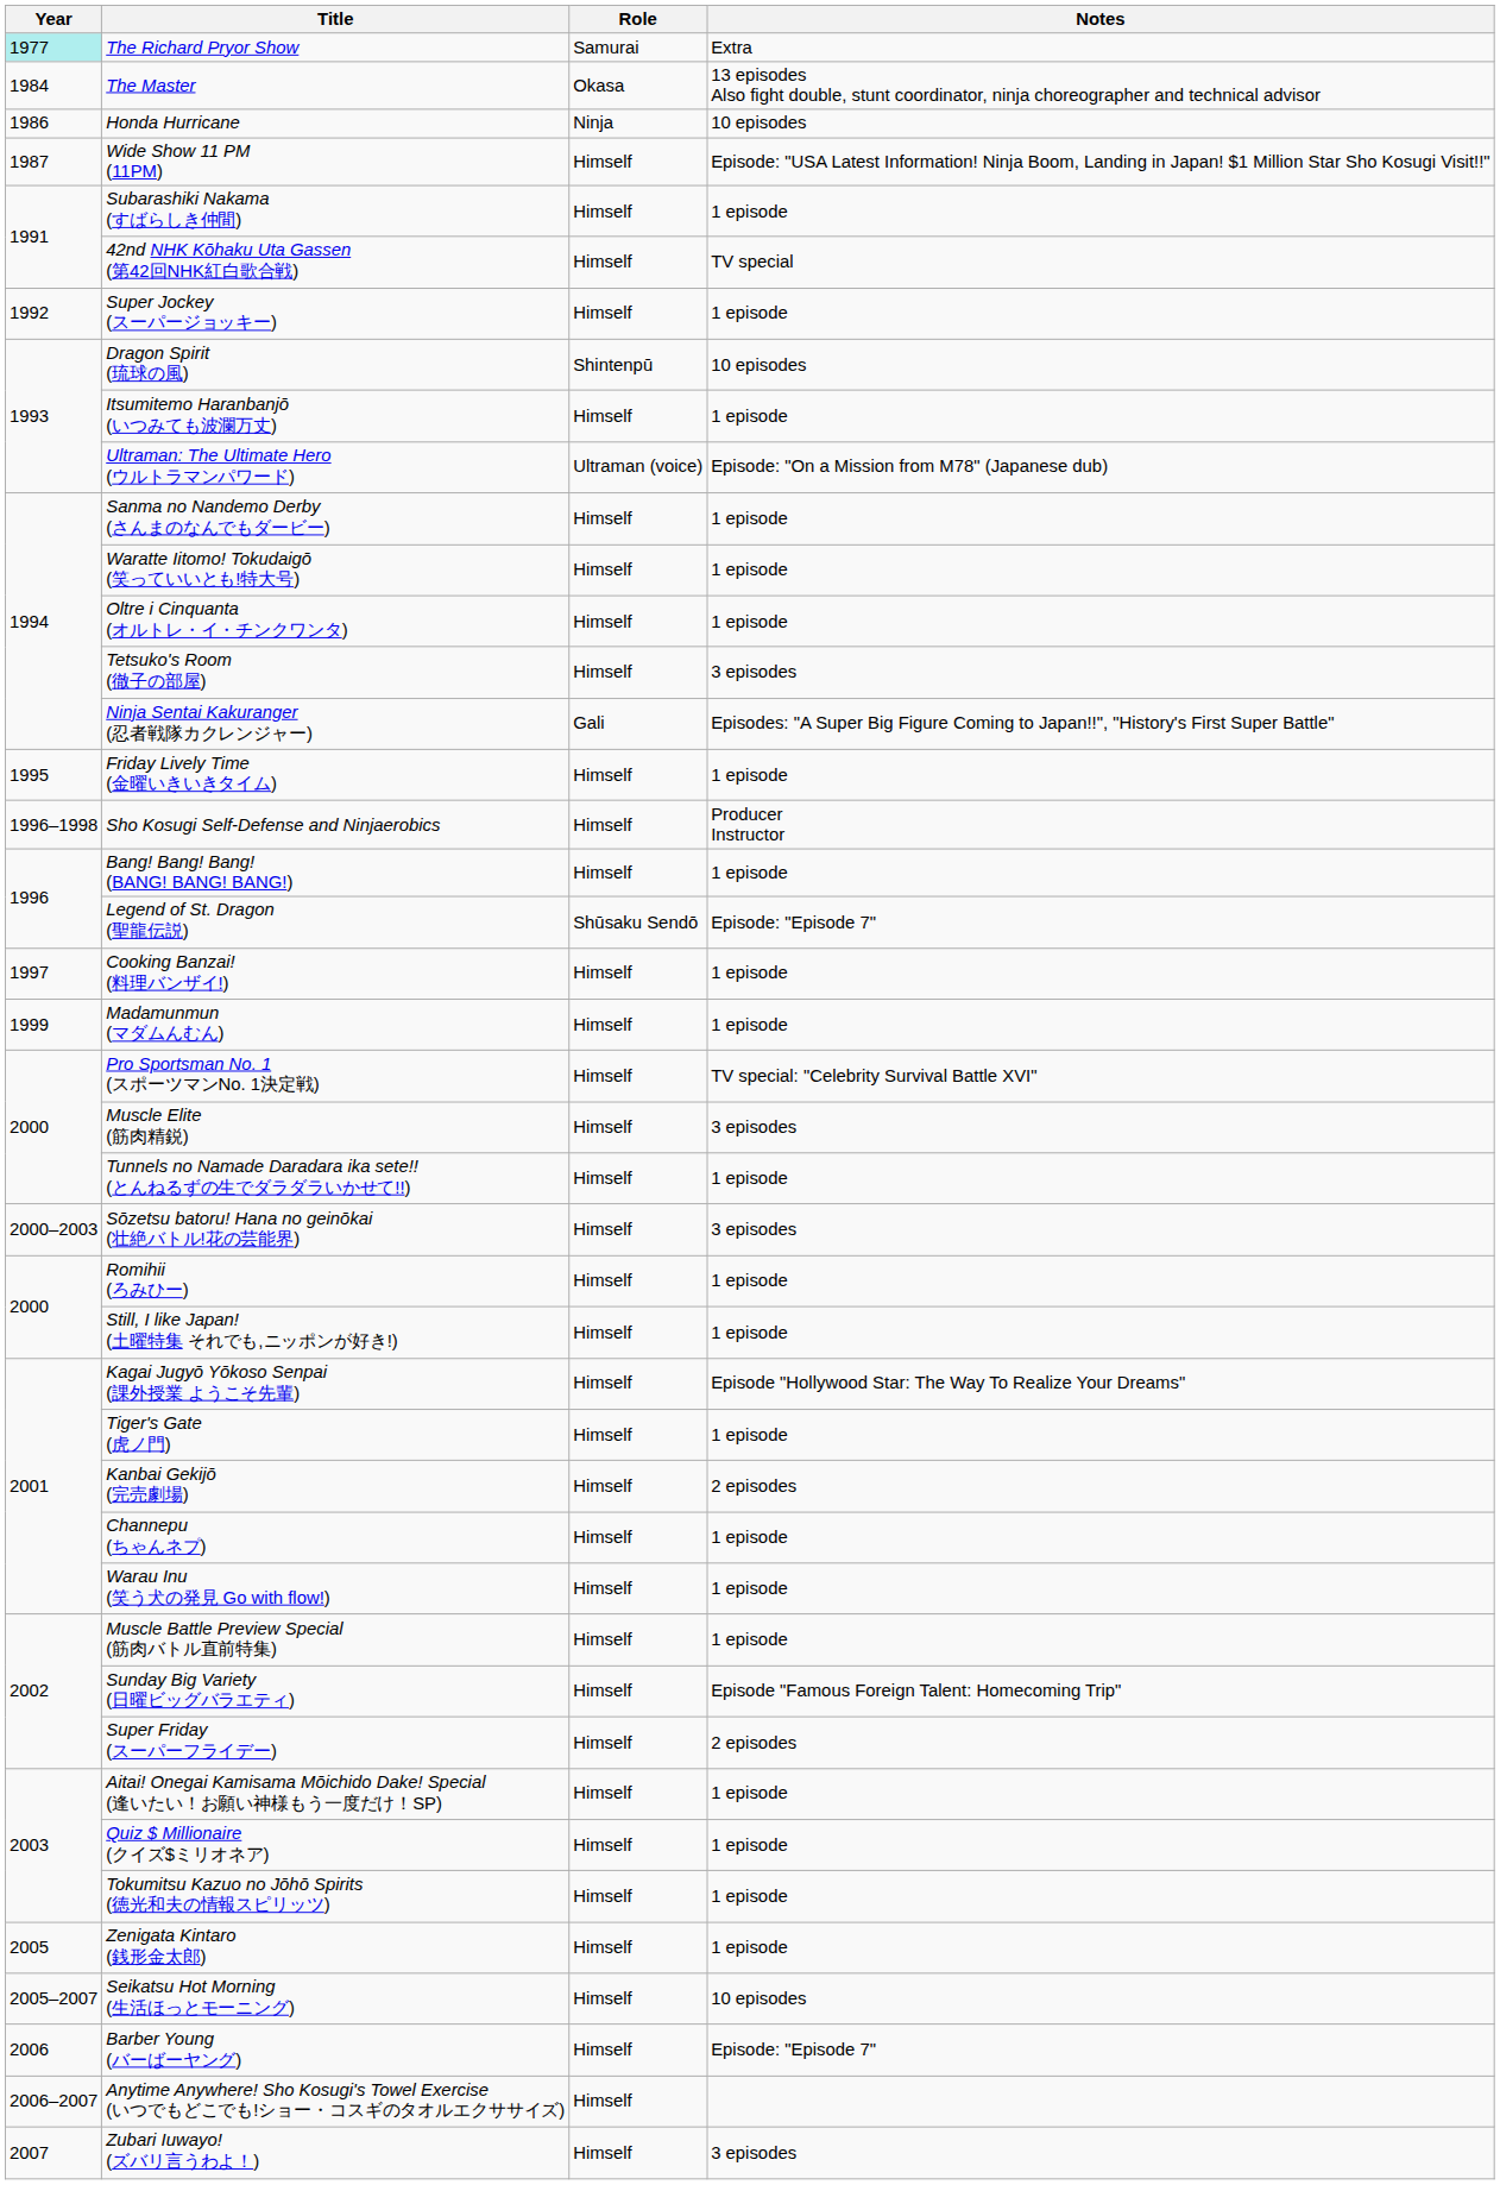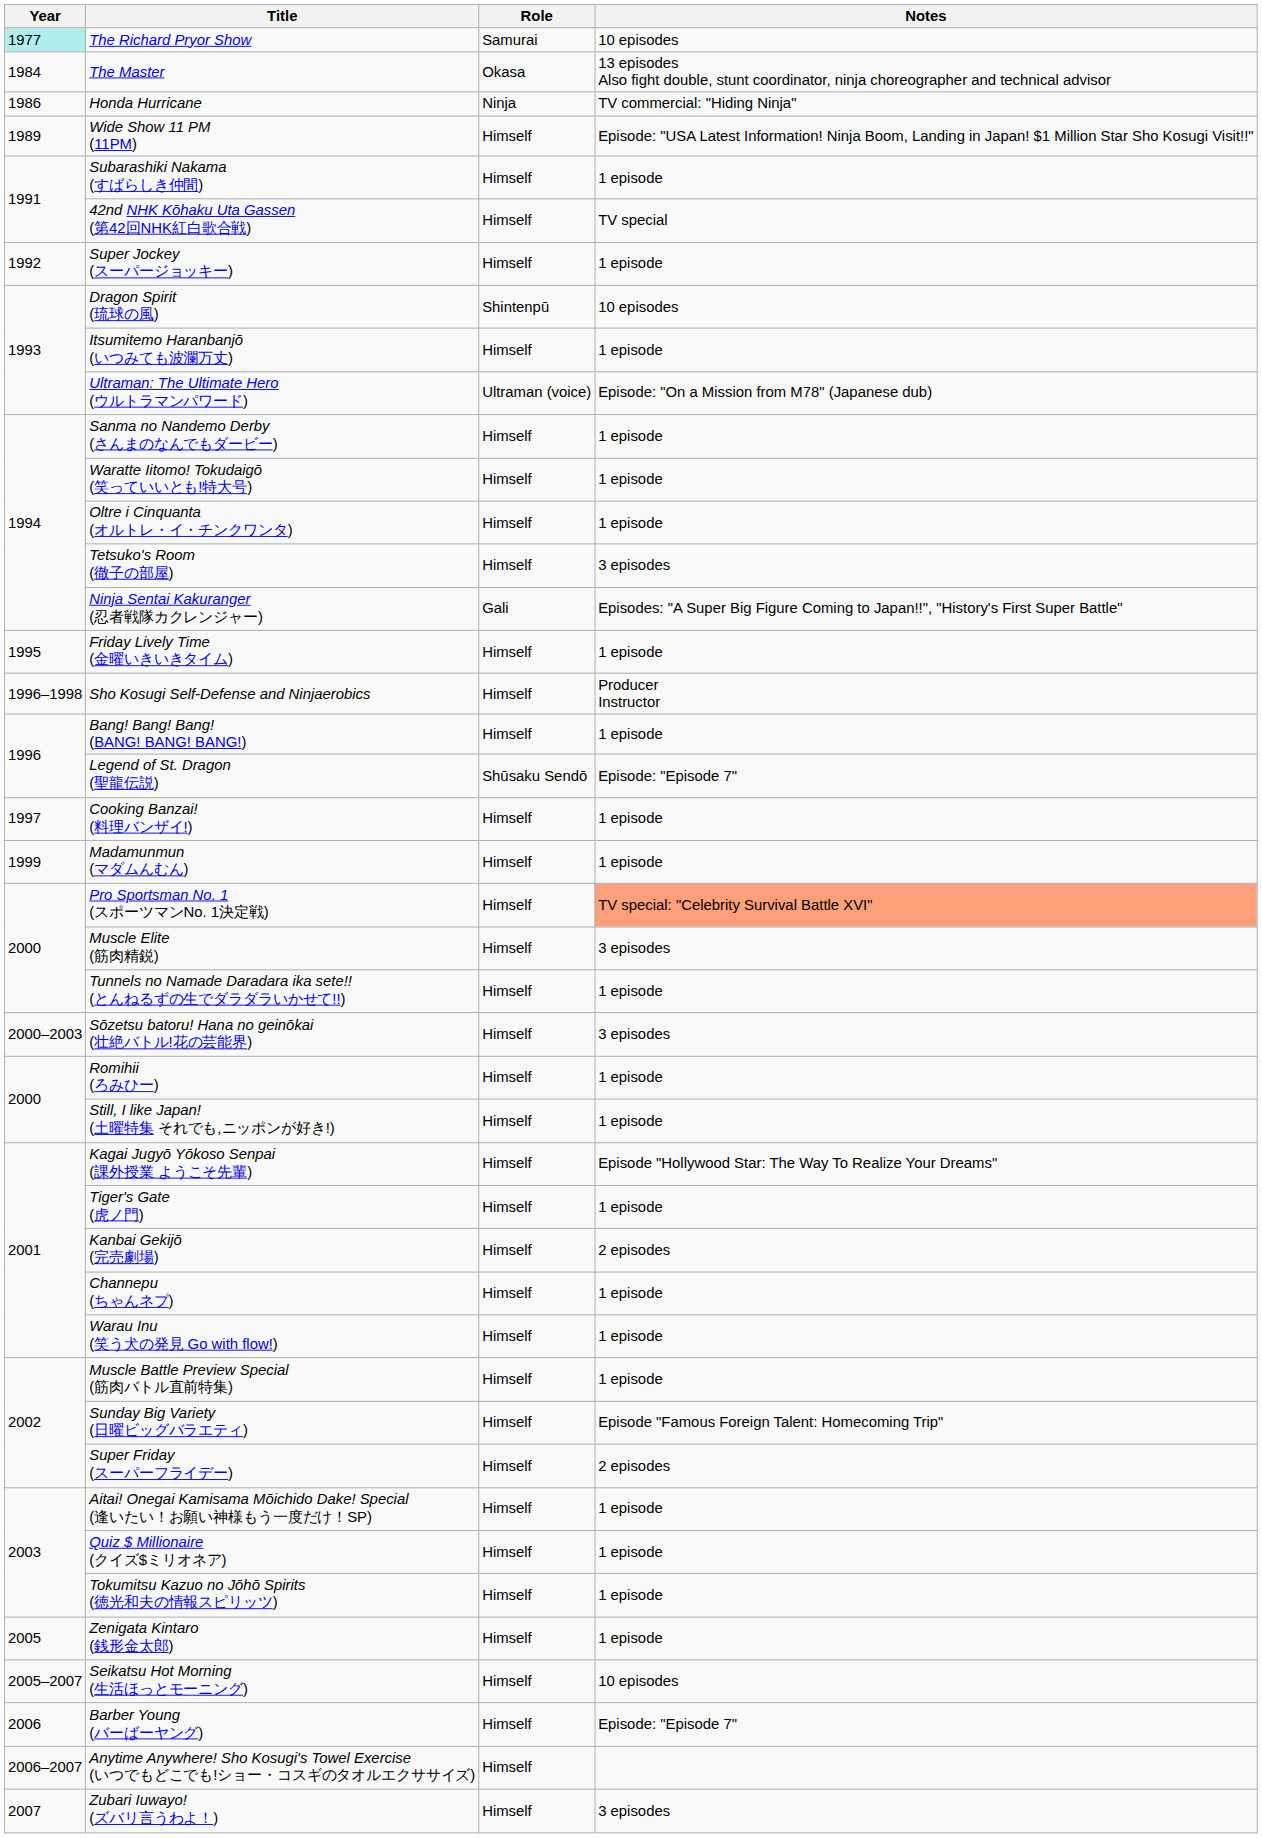The Richard Pryor Show | Notes: Extra -> 10 episodes
Honda Hurricane | Notes: 10 episodes -> TV commercial: "Hiding Ninja"
Wide Show 11 PM (11PM) | Year: 1987 -> 1989
Pro Sportsman No. 1 (スポーツマンNo. 1決定戦) | Notes: no background -> lightsalmon background
